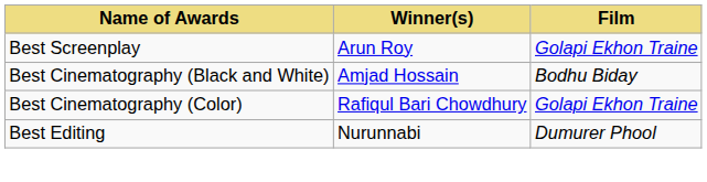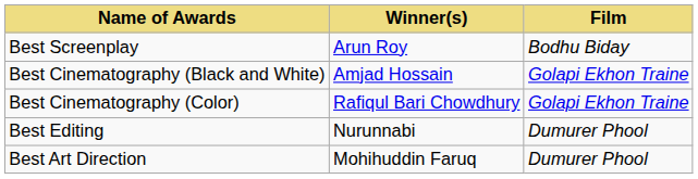Best Screenplay | Film: Golapi Ekhon Traine -> Bodhu Biday
Best Cinematography (Black and White) | Film: Bodhu Biday -> Golapi Ekhon Traine
+ row: Best Art Direction | Mohihuddin Faruq | Dumurer Phool
